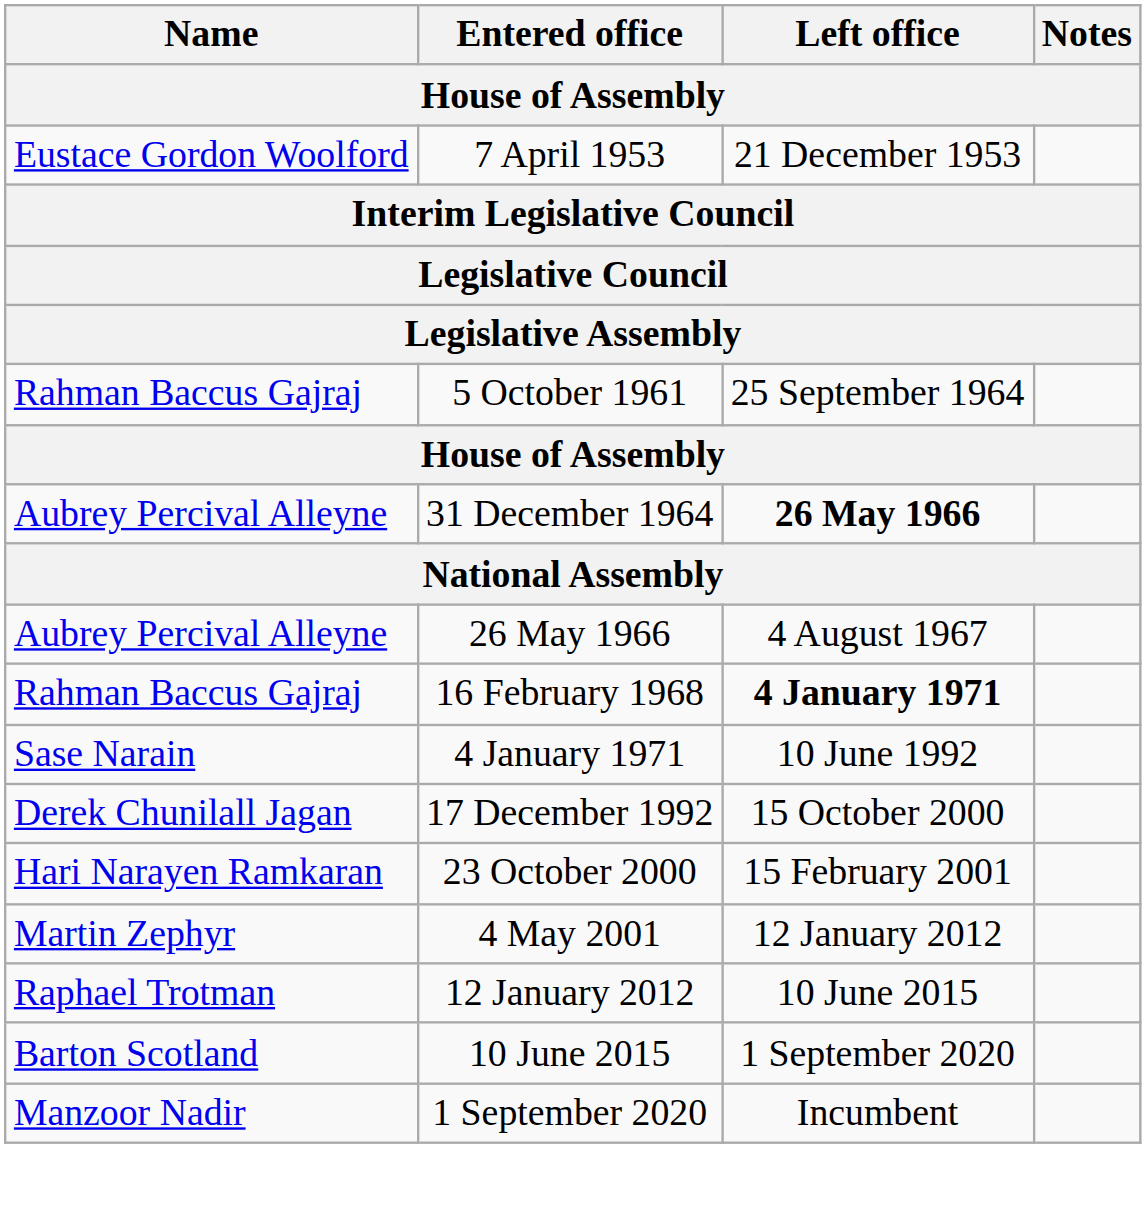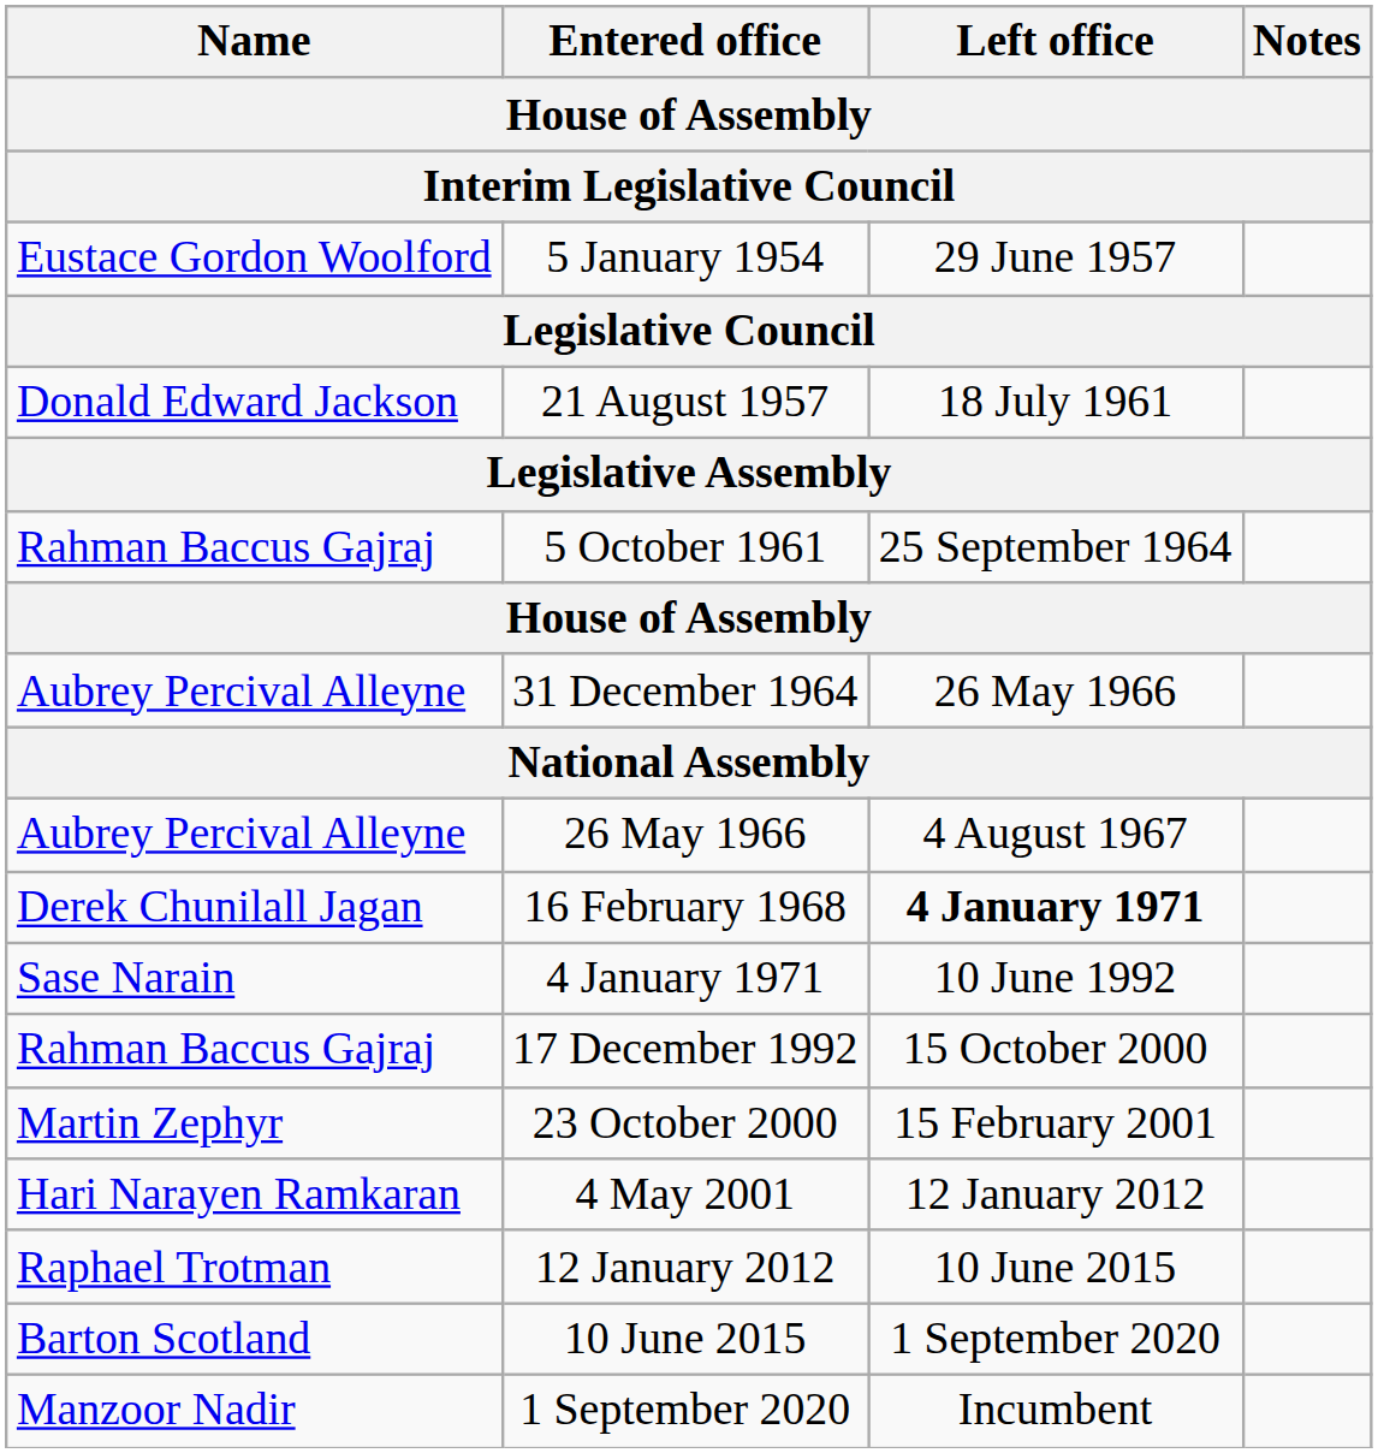- row: Eustace Gordon Woolford | 7 April 1953 | 21 December 1953
+ row: Eustace Gordon Woolford | 5 January 1954 | 29 June 1957
+ row: Donald Edward Jackson | 21 August 1957 | 18 July 1961
31 December 1964 | Left office: bold -> normal
16 February 1968 | Name: Rahman Baccus Gajraj -> Derek Chunilall Jagan
17 December 1992 | Name: Derek Chunilall Jagan -> Rahman Baccus Gajraj
23 October 2000 | Name: Hari Narayen Ramkaran -> Martin Zephyr
4 May 2001 | Name: Martin Zephyr -> Hari Narayen Ramkaran
